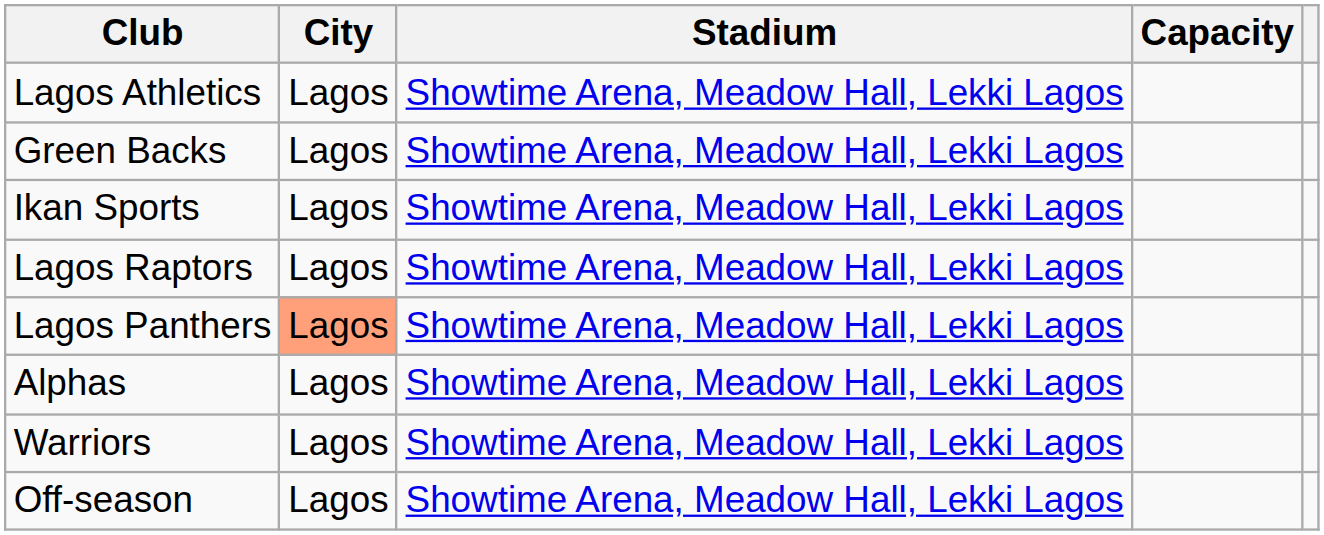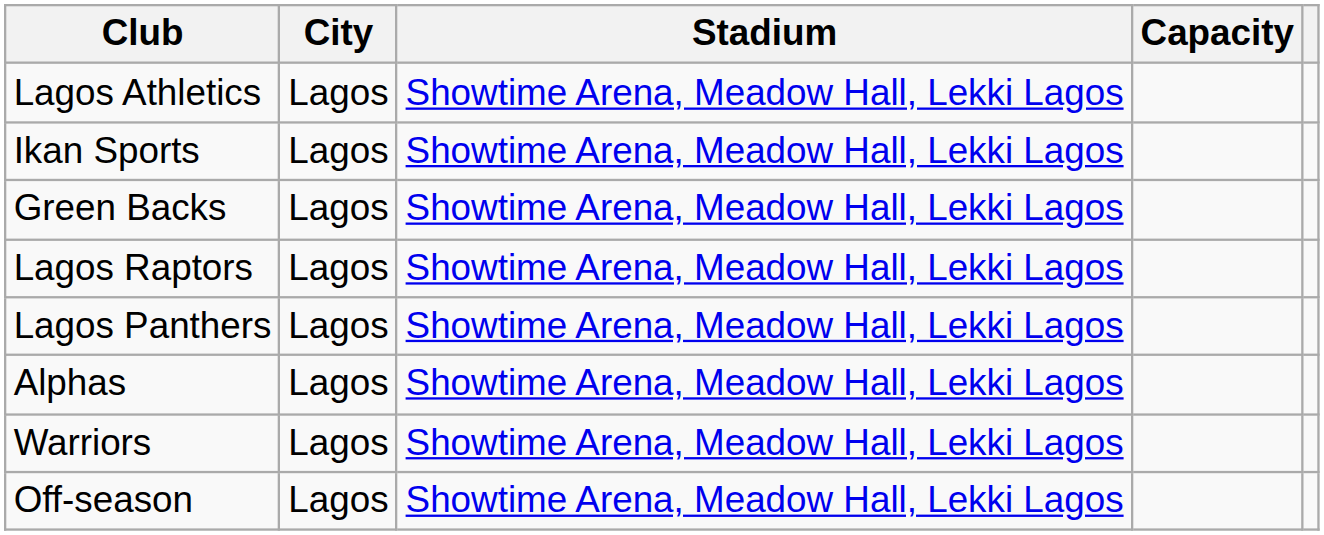rows swapped: Ikan Sports <-> Green Backs
Lagos Panthers | City: lightsalmon background -> no background
